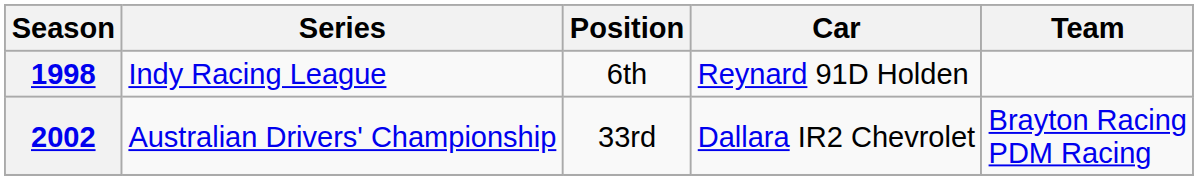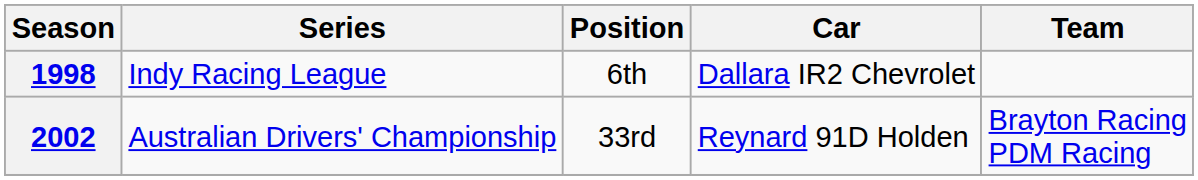1998 | Car: Reynard 91D Holden -> Dallara IR2 Chevrolet
2002 | Car: Dallara IR2 Chevrolet -> Reynard 91D Holden
